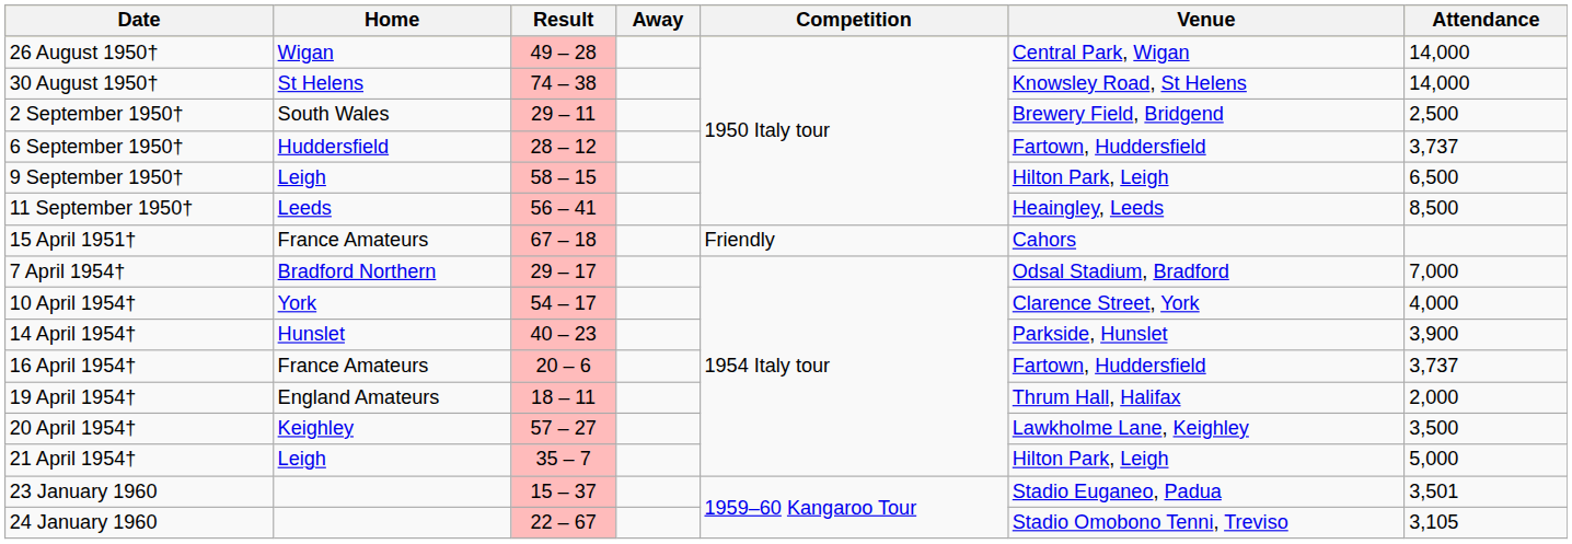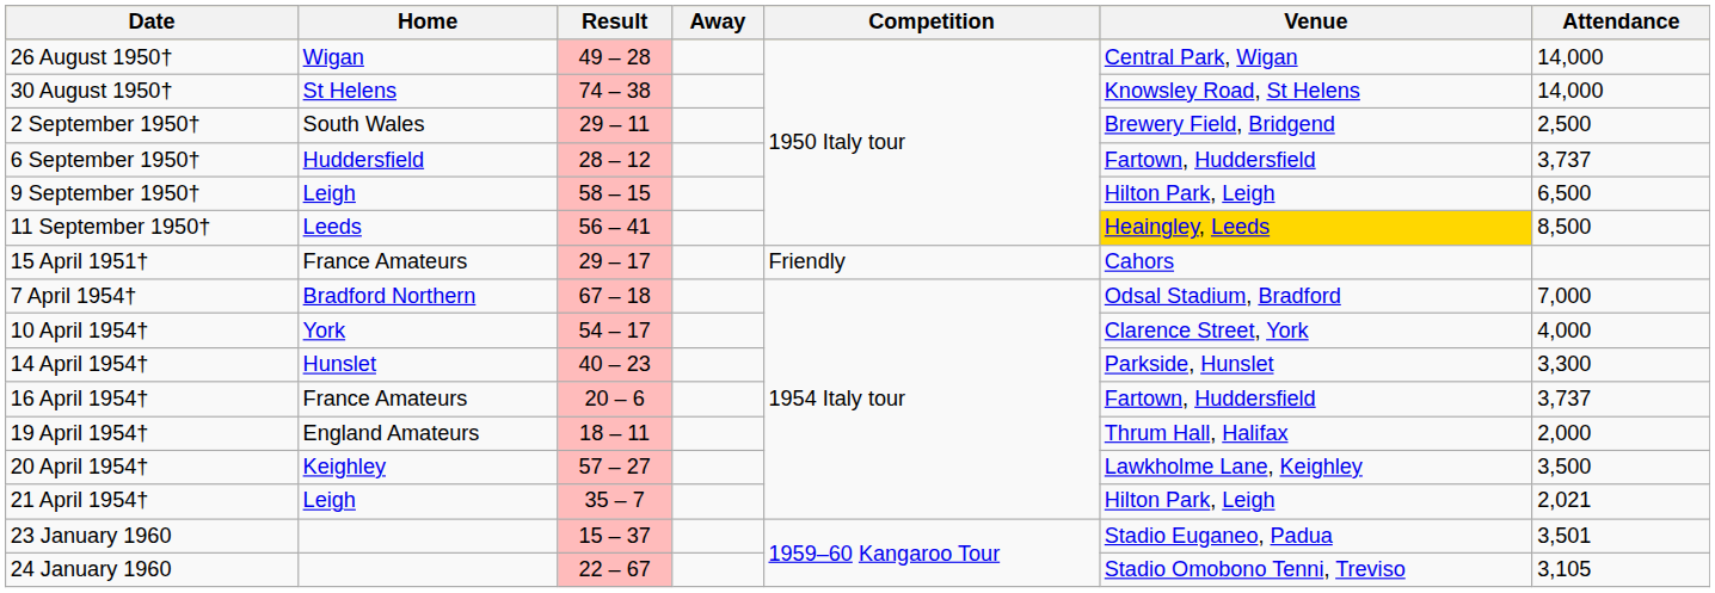11 September 1950† | Venue: no background -> gold background
15 April 1951† | Result: 67 – 18 -> 29 – 17
7 April 1954† | Result: 29 – 17 -> 67 – 18
14 April 1954† | Attendance: 3,900 -> 3,300
21 April 1954† | Attendance: 5,000 -> 2,021
